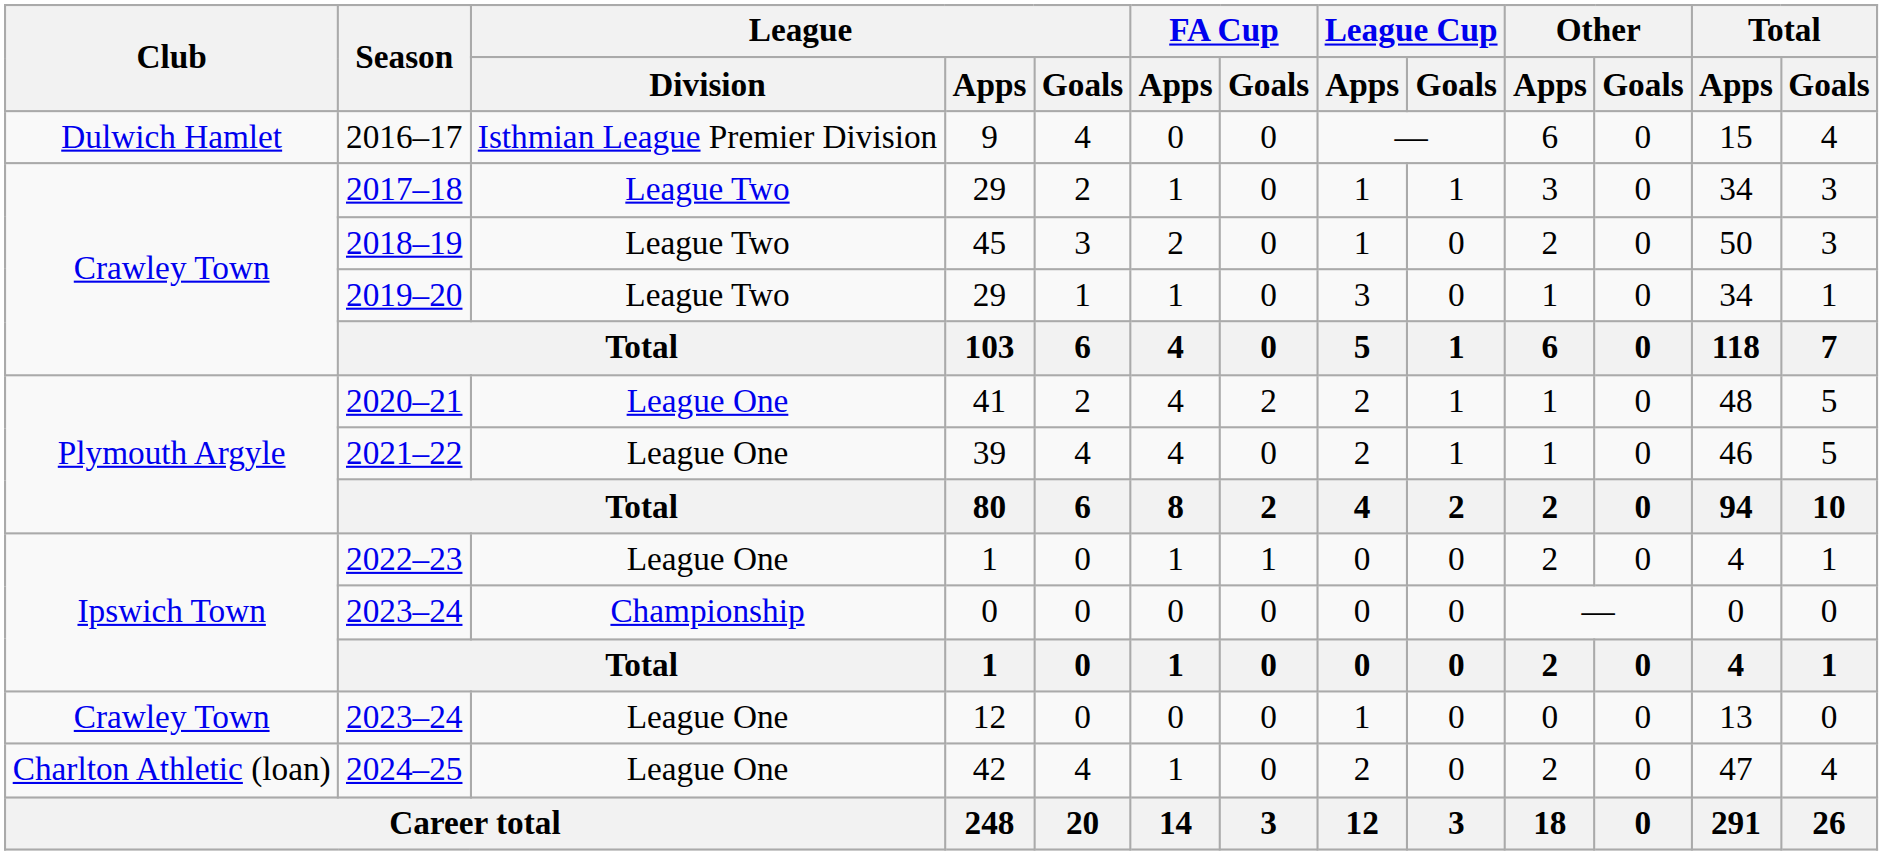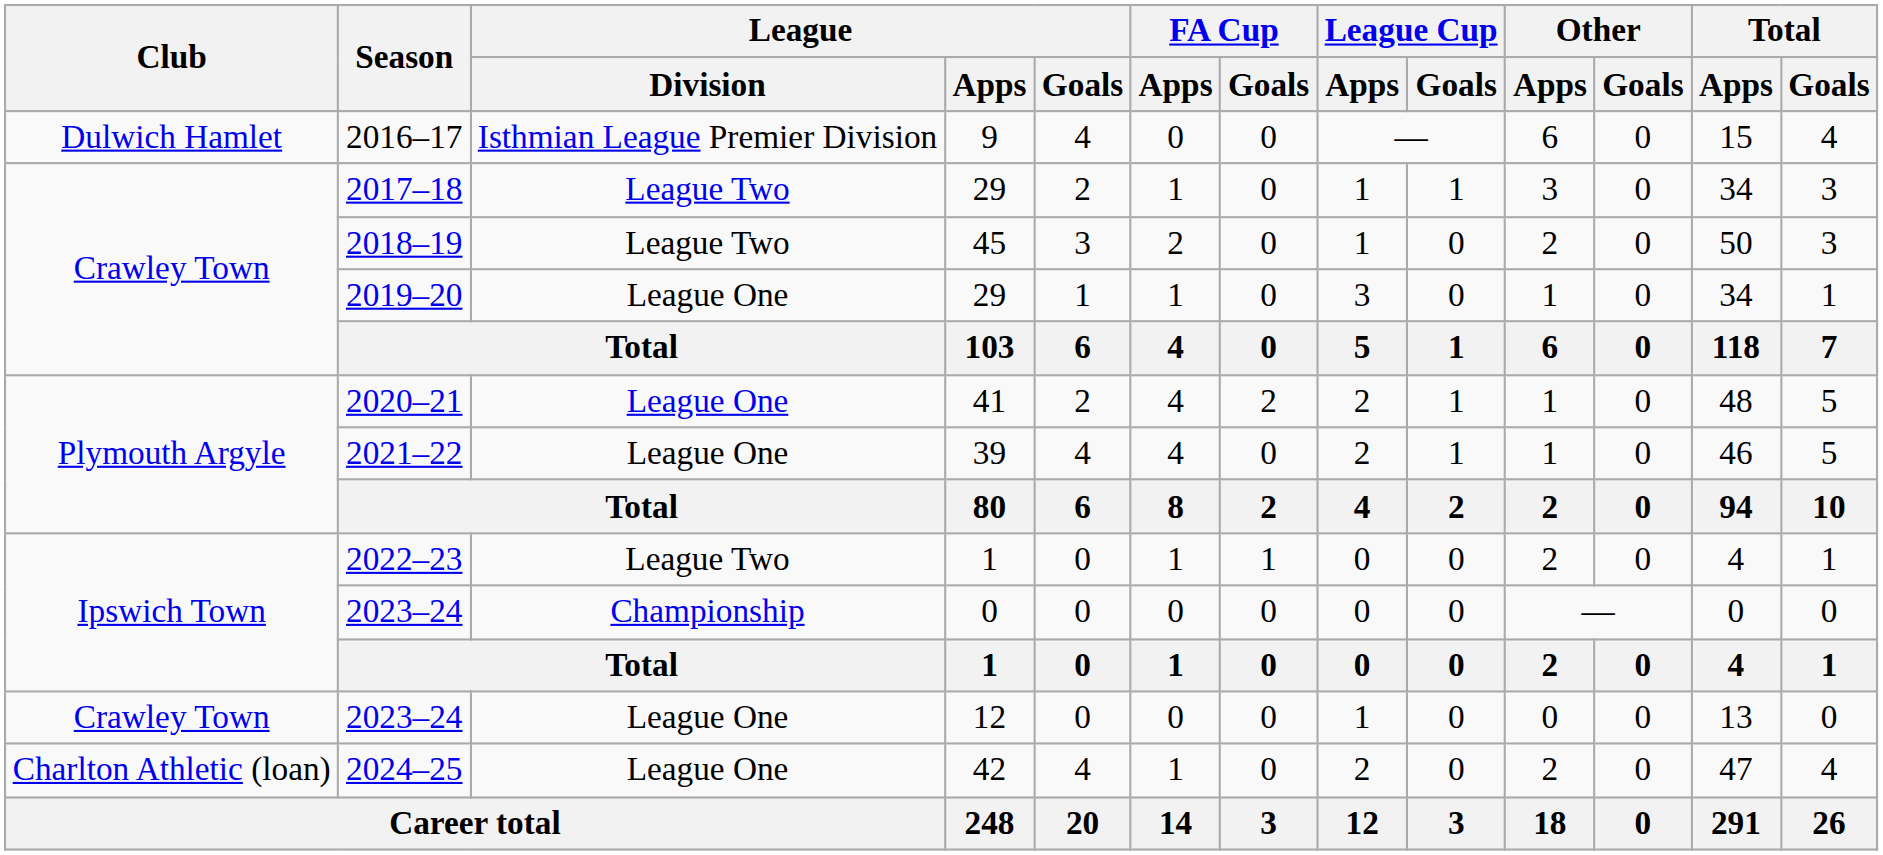2019–20 | League / Division: League Two -> League One
2022–23 | League / Division: League One -> League Two
